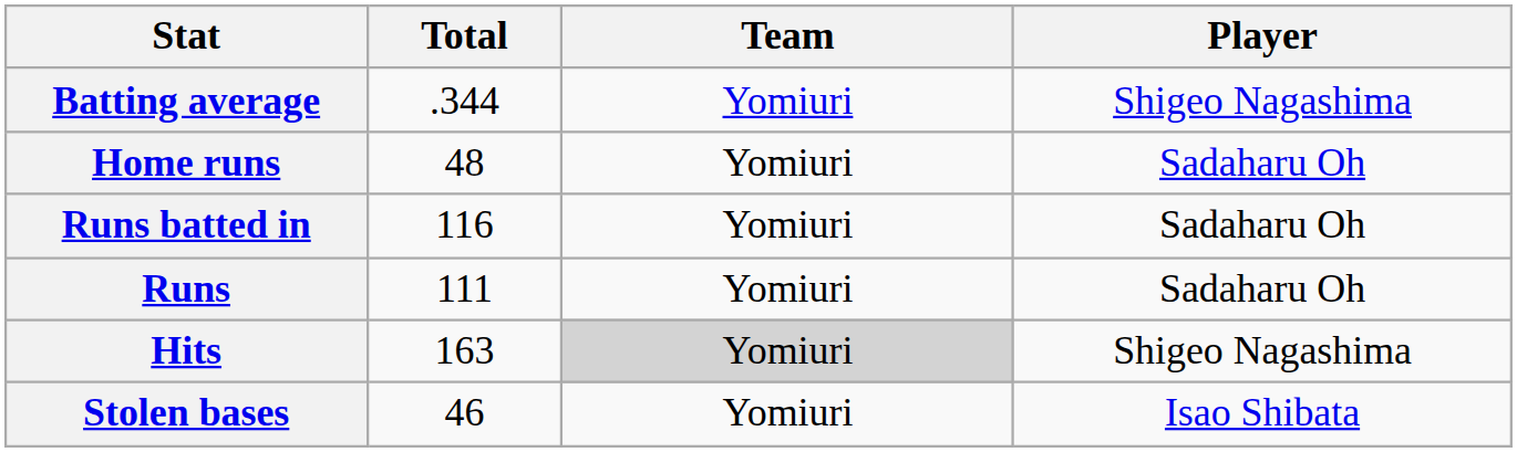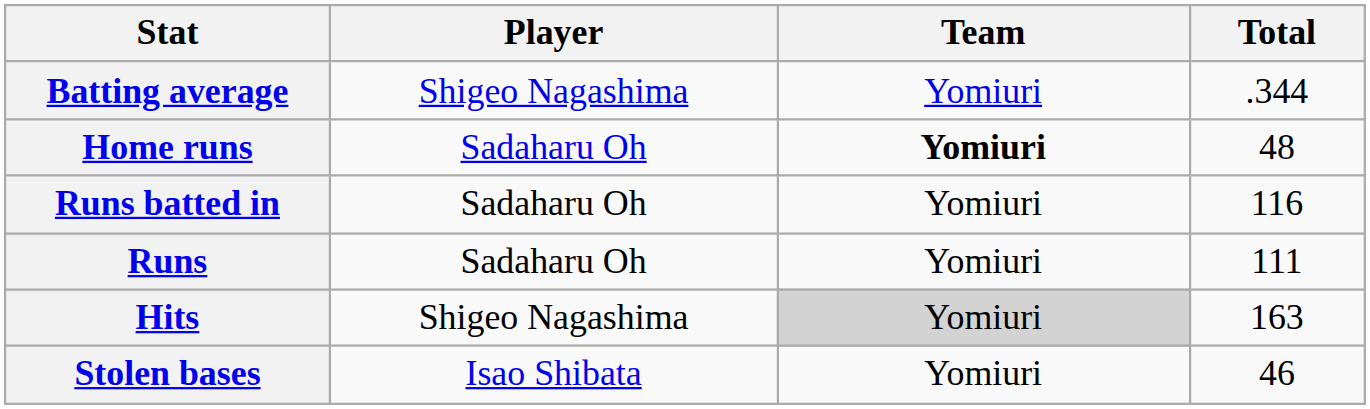columns swapped: Player <-> Total
Home runs | Team: normal -> bold
